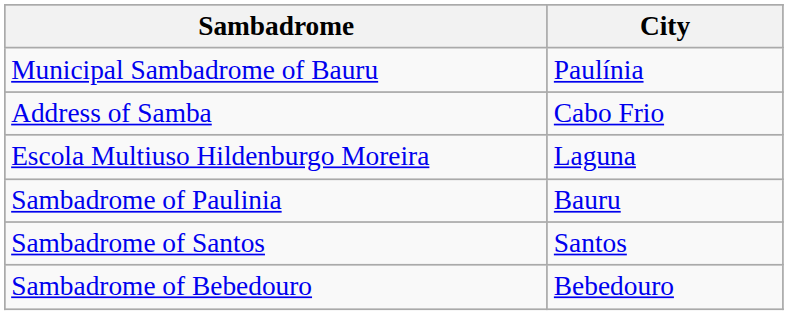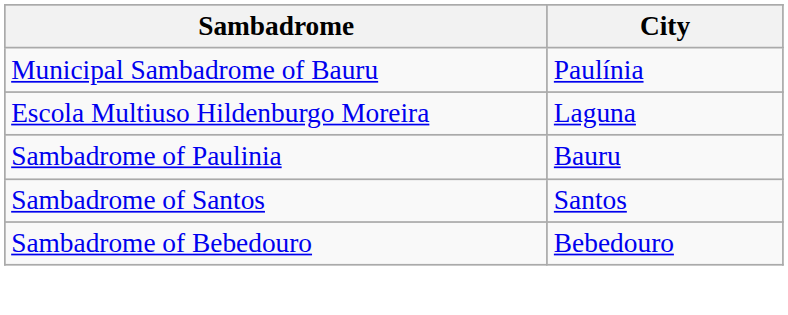- row: Address of Samba | Cabo Frio
